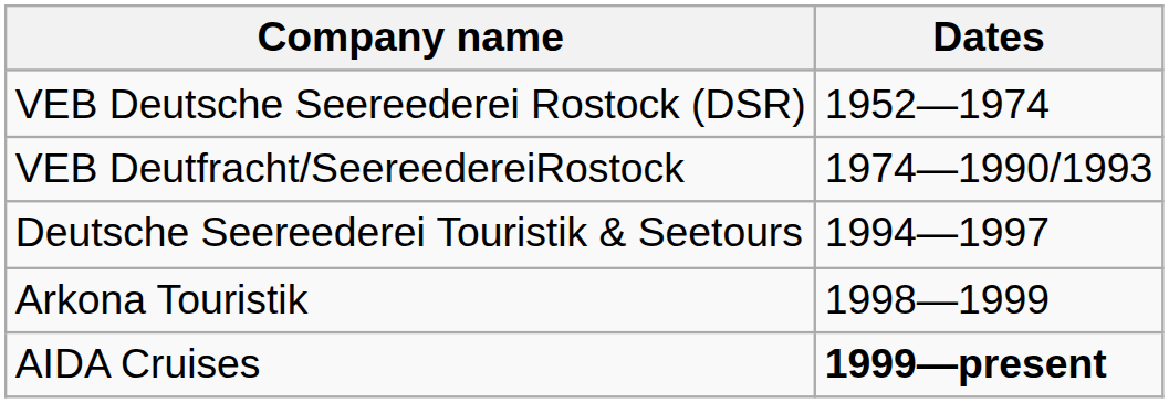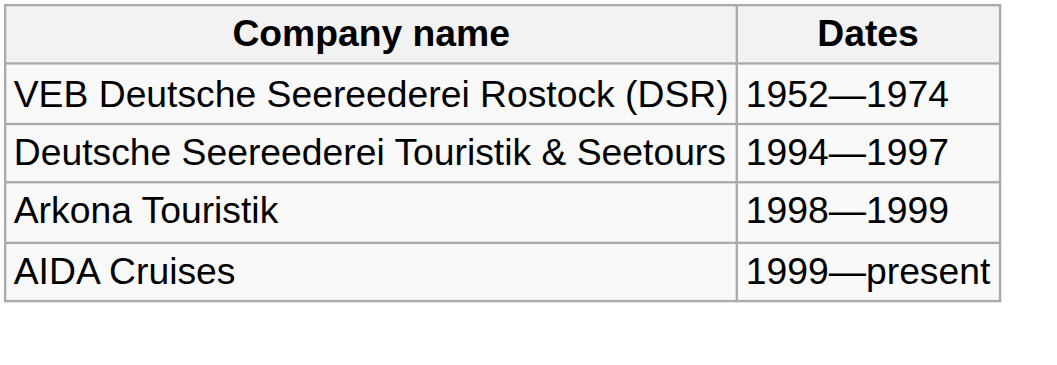- row: VEB Deutfracht/SeereedereiRostock | 1974—1990/1993
AIDA Cruises | Dates: bold -> normal
